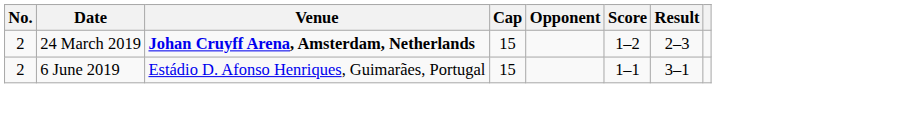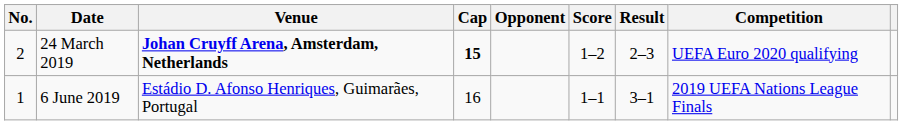+ column: Competition | UEFA Euro 2020 qualifying | 2019 UEFA Nations League Finals
24 March 2019 | Cap: normal -> bold
6 June 2019 | No.: 2 -> 1
6 June 2019 | Cap: 15 -> 16
